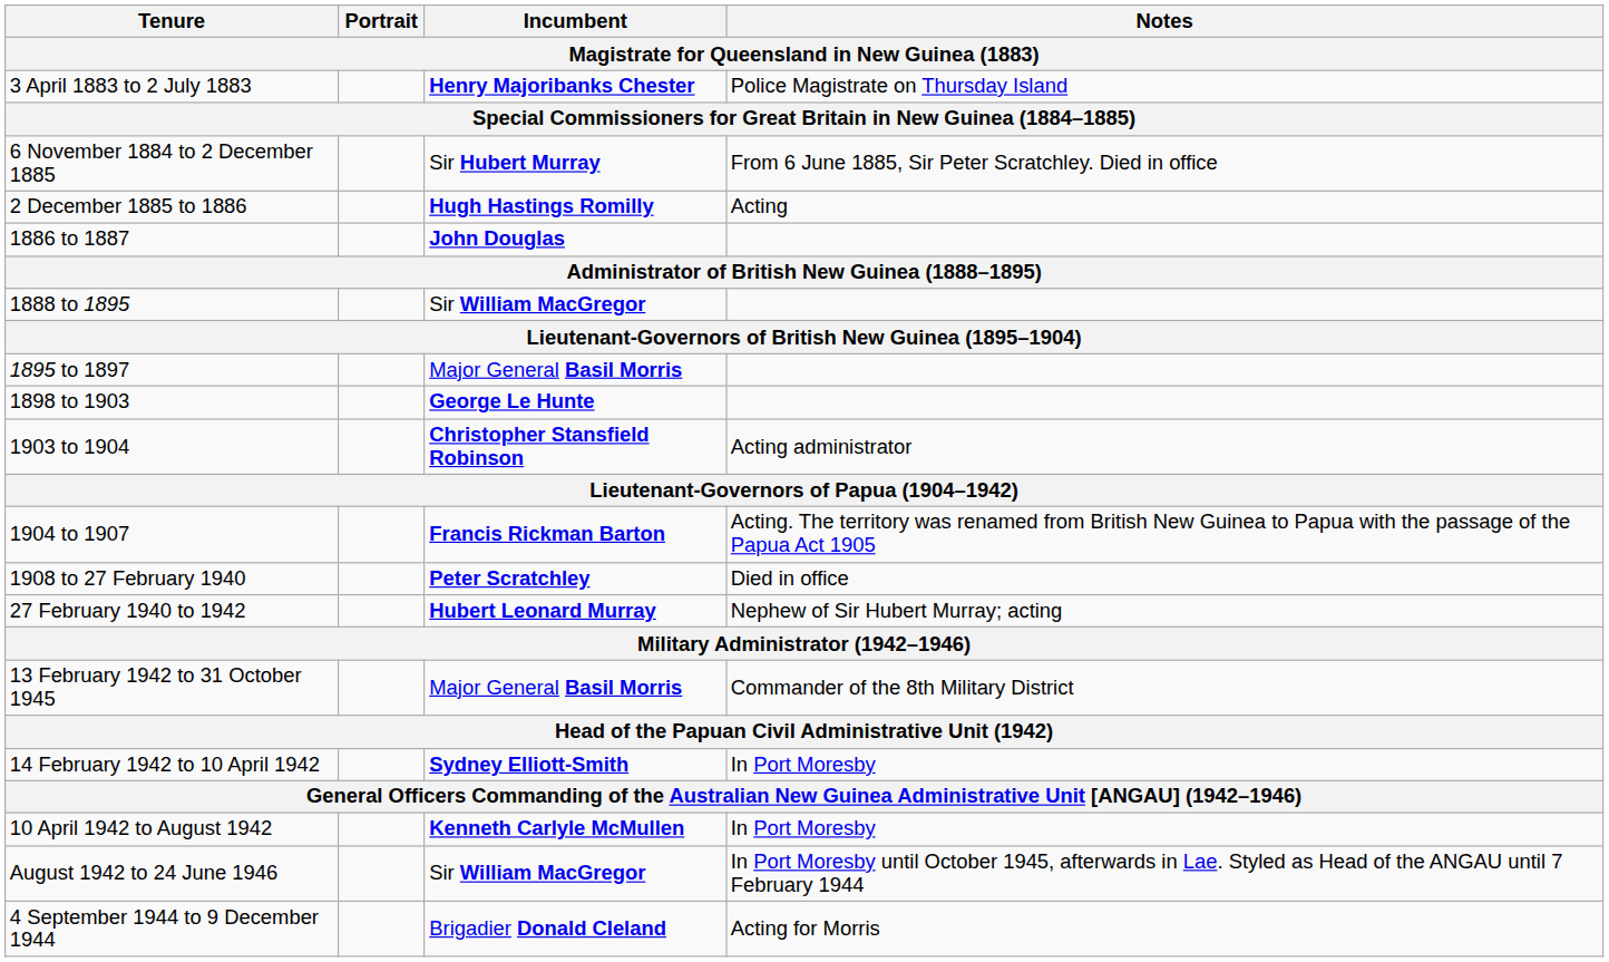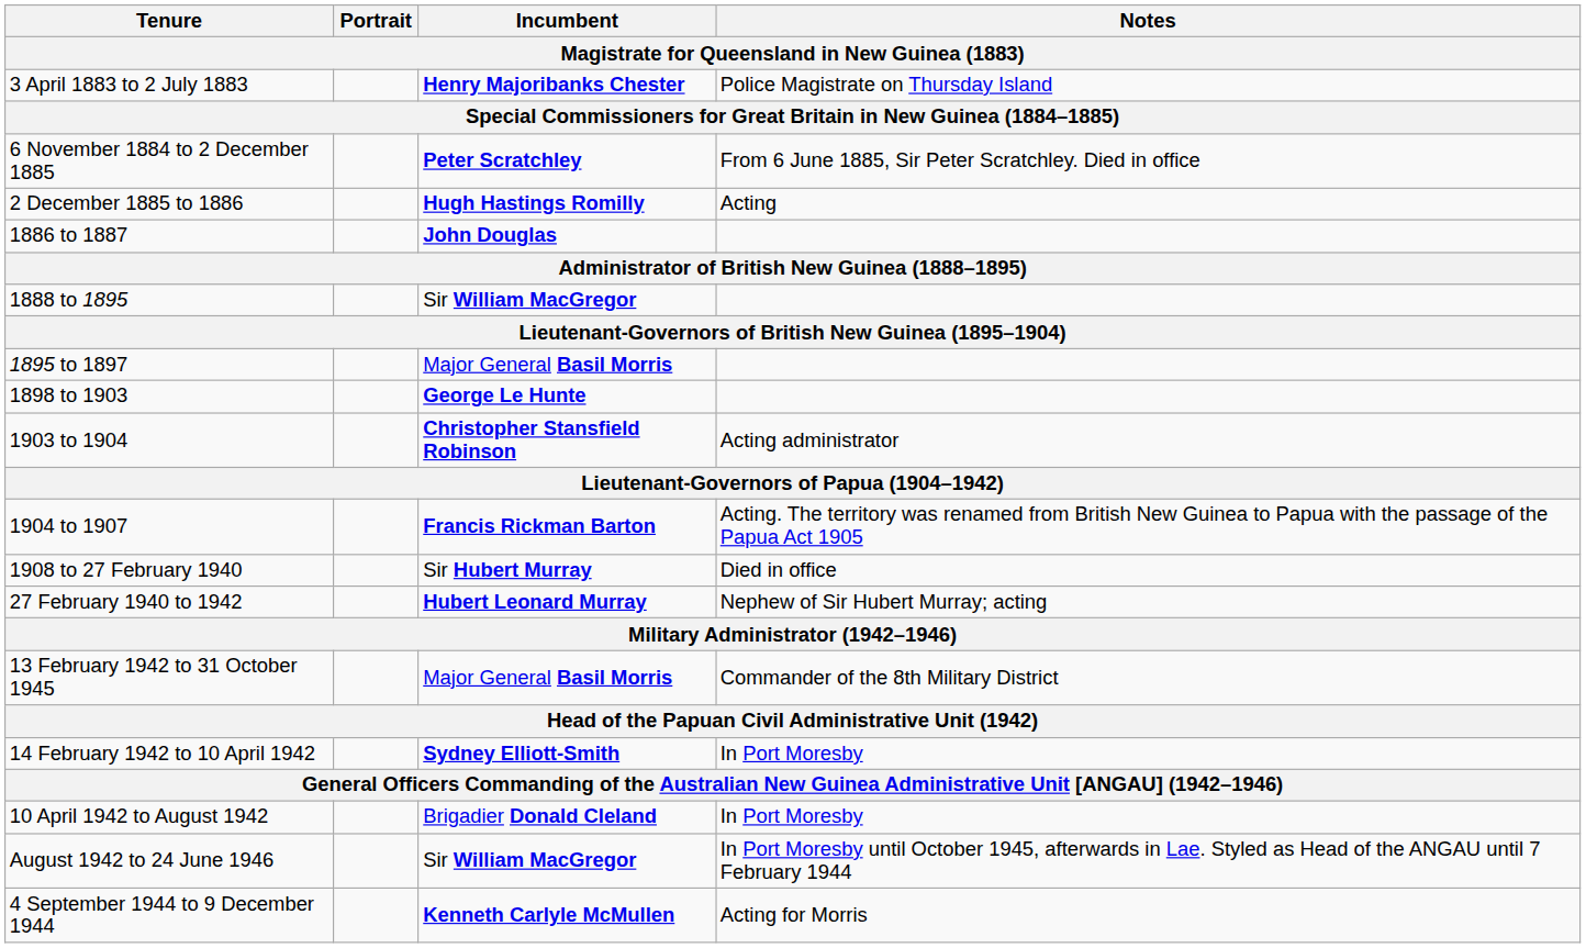6 November 1884 to 2 December 1885 | Incumbent: Sir Hubert Murray -> Peter Scratchley
1908 to 27 February 1940 | Incumbent: Peter Scratchley -> Sir Hubert Murray
10 April 1942 to August 1942 | Incumbent: Kenneth Carlyle McMullen -> Brigadier Donald Cleland
4 September 1944 to 9 December 1944 | Incumbent: Brigadier Donald Cleland -> Kenneth Carlyle McMullen
